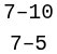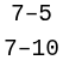rows swapped: 7–10 <-> 7–5
